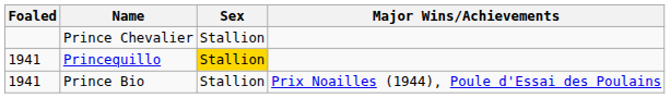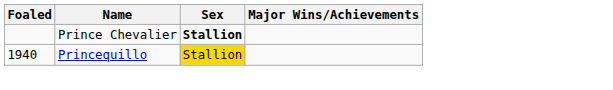Prince Chevalier | Sex: normal -> bold
Princequillo | Foaled: 1941 -> 1940
- row: 1941 | Prince Bio | Stallion | Prix Noailles (1944), Poule d'Essai des Poulains
